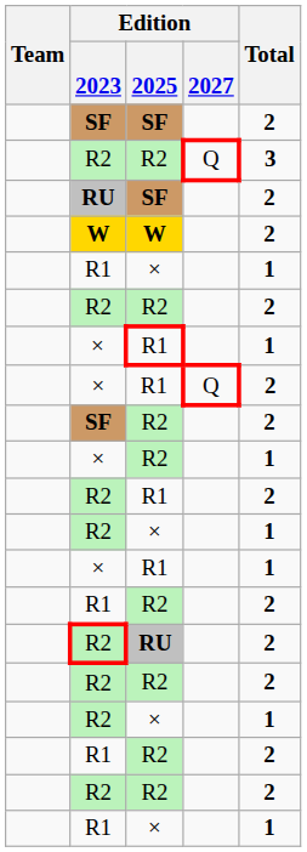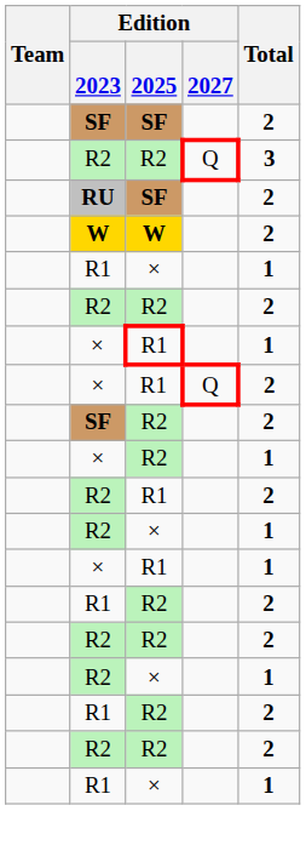- row: R2 | RU | 2
